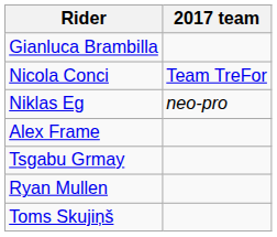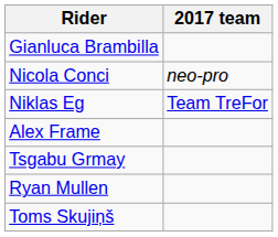Nicola Conci | 2017 team: Team TreFor -> neo-pro
Niklas Eg | 2017 team: neo-pro -> Team TreFor
